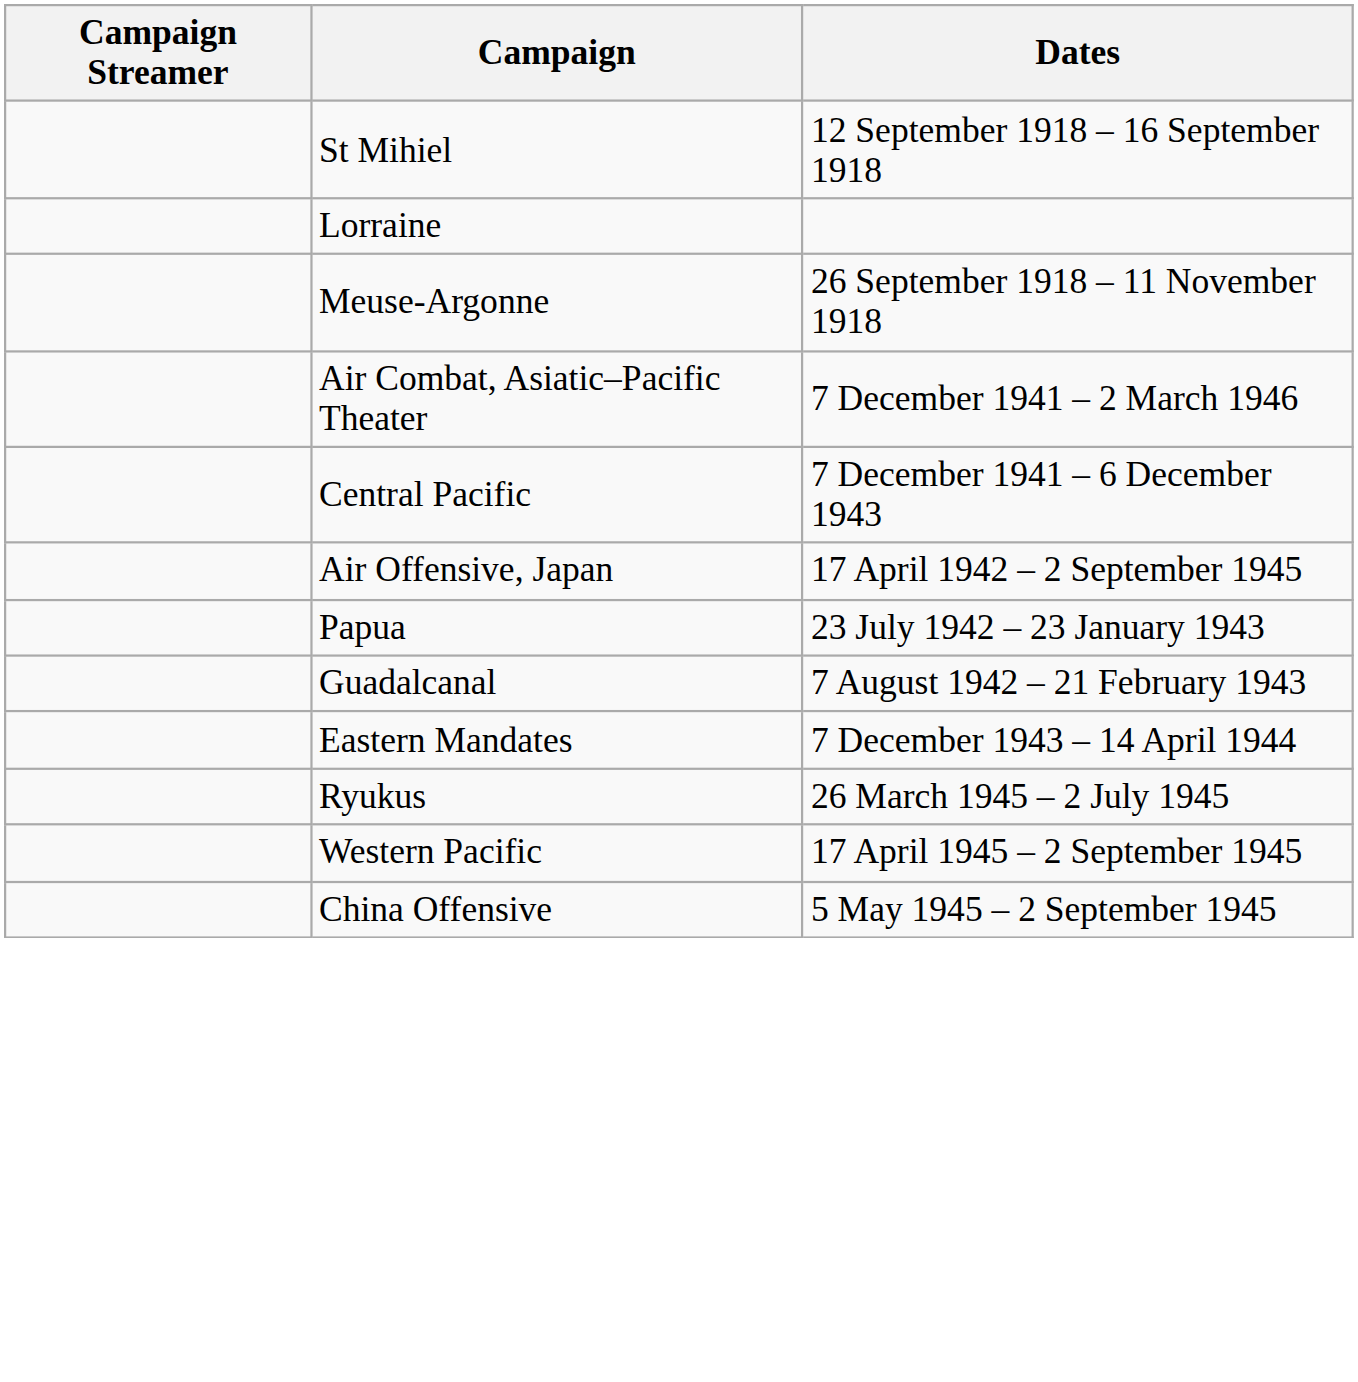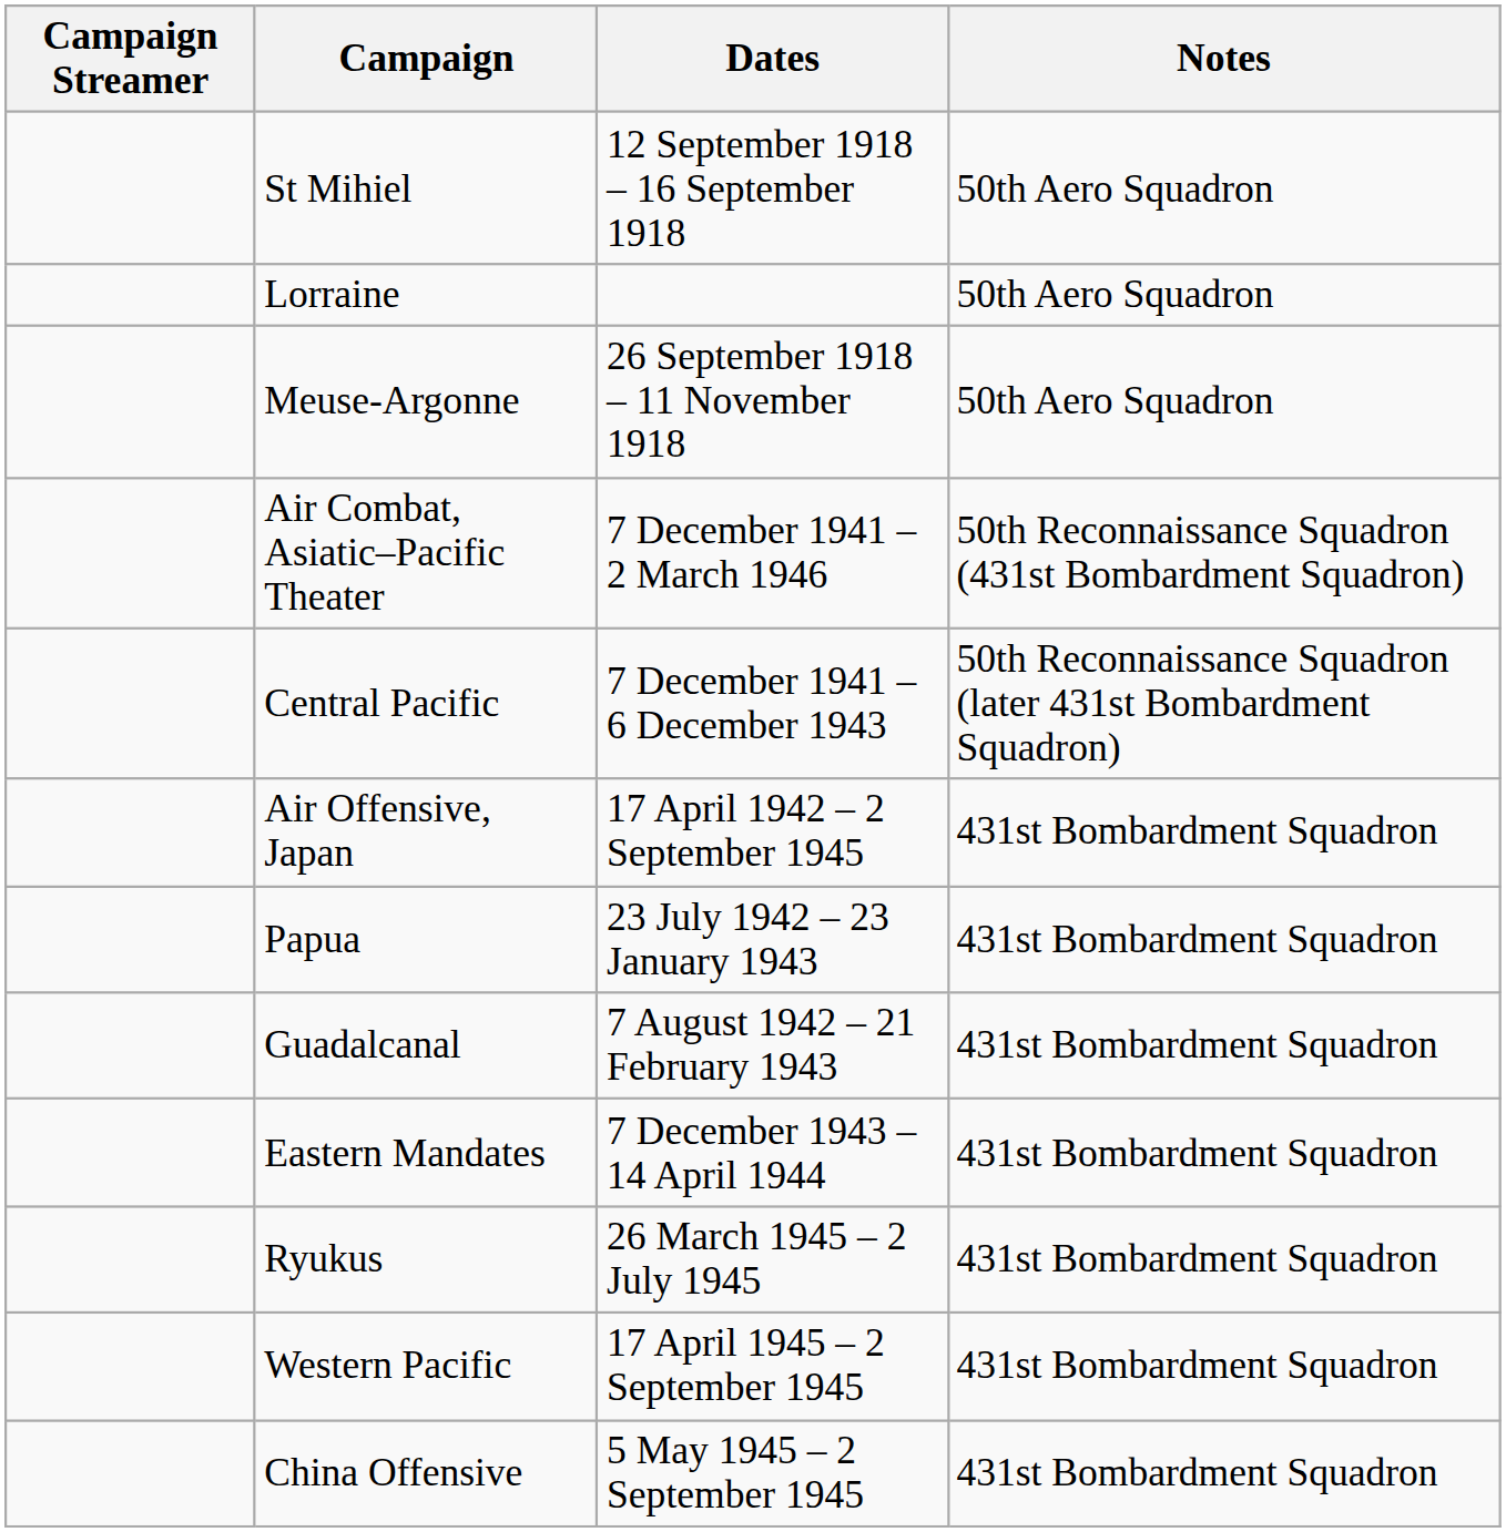+ column: Notes | 50th Aero Squadron | 50th Aero Squadron | 50th Aero Squadron | 50th Reconnaissance Squadron (431st Bombardment Squadron) | 50th Reconnaissance Squadron (later 431st Bombardment Squadron) | 431st Bombardment Squadron | 431st Bombardment Squadron | 431st Bombardment Squadron | 431st Bombardment Squadron | 431st Bombardment Squadron | 431st Bombardment Squadron | 431st Bombardment Squadron
